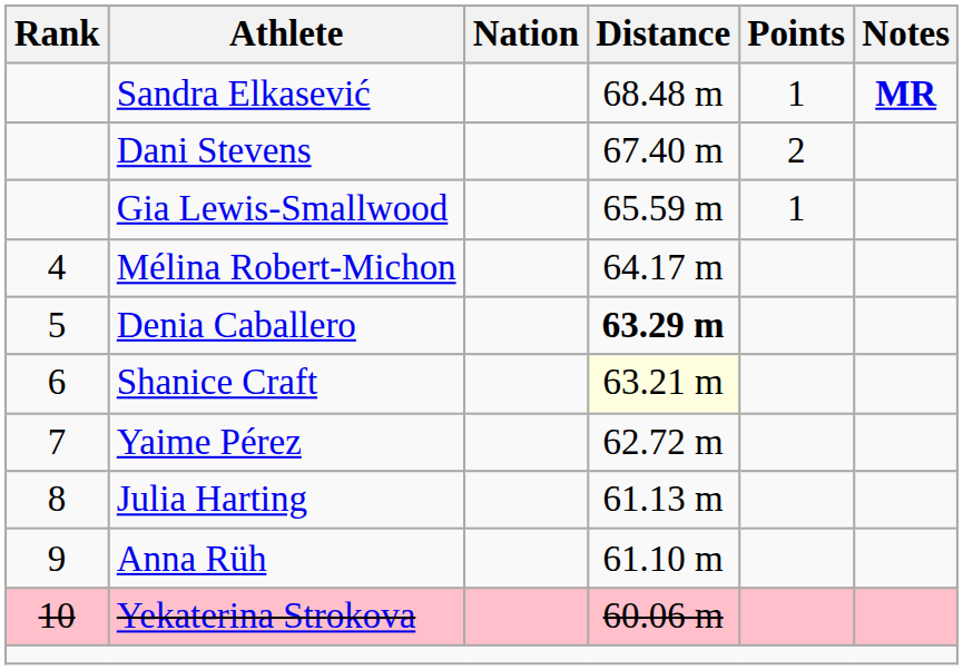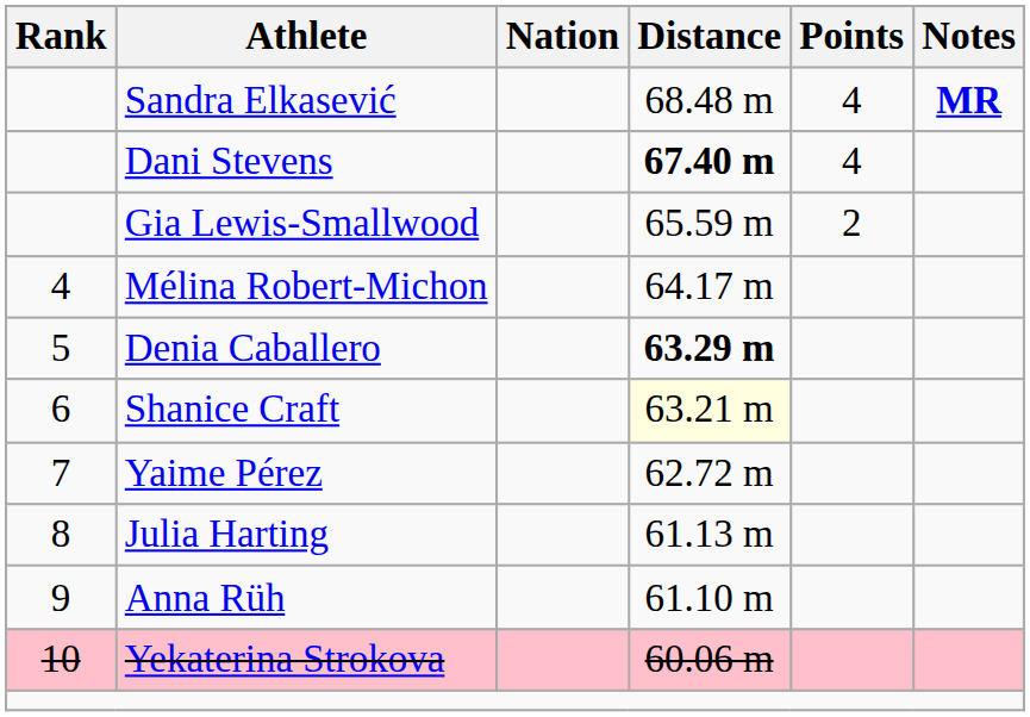Sandra Elkasević | Points: 1 -> 4
Dani Stevens | Distance: normal -> bold
Dani Stevens | Points: 2 -> 4
Gia Lewis-Smallwood | Points: 1 -> 2
